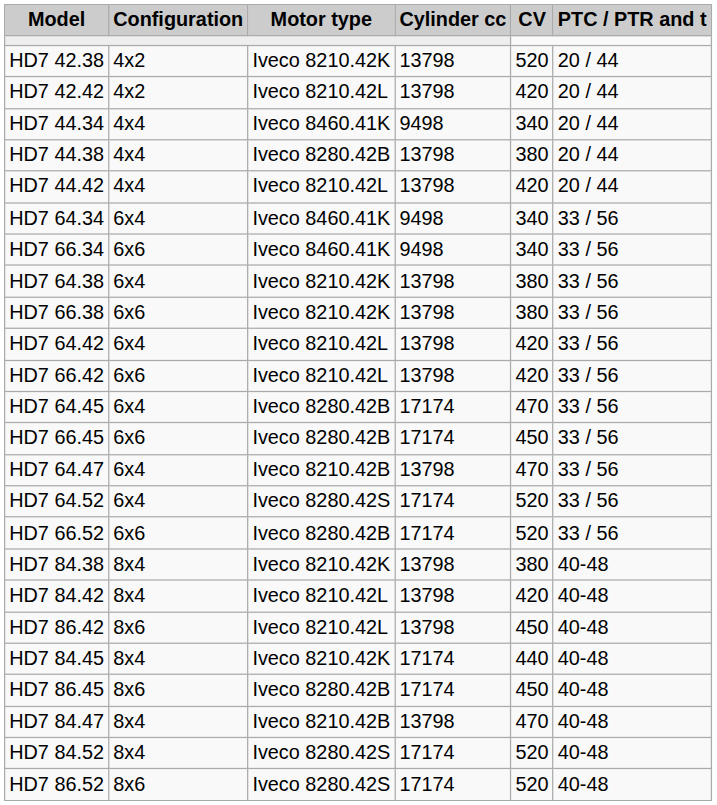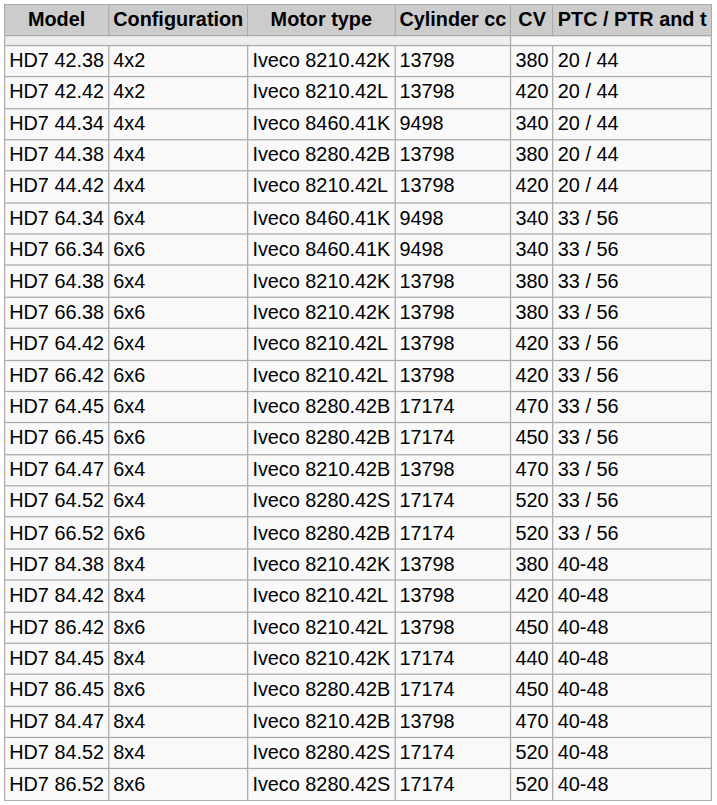HD7 42.38 | CV: 520 -> 380
